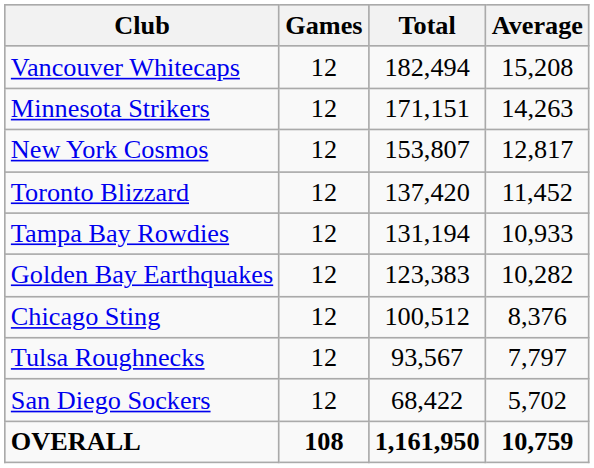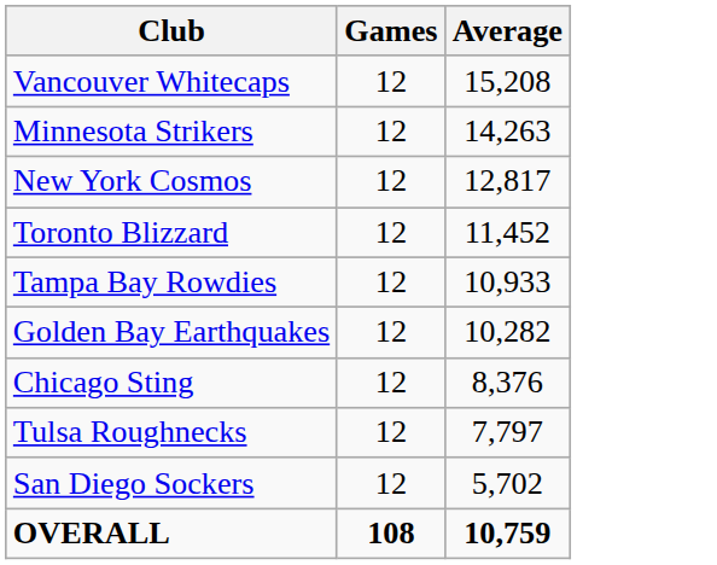- column: Total | 182,494 | 171,151 | 153,807 | 137,420 | 131,194 | 123,383 | 100,512 | 93,567 | 68,422 | 1,161,950
